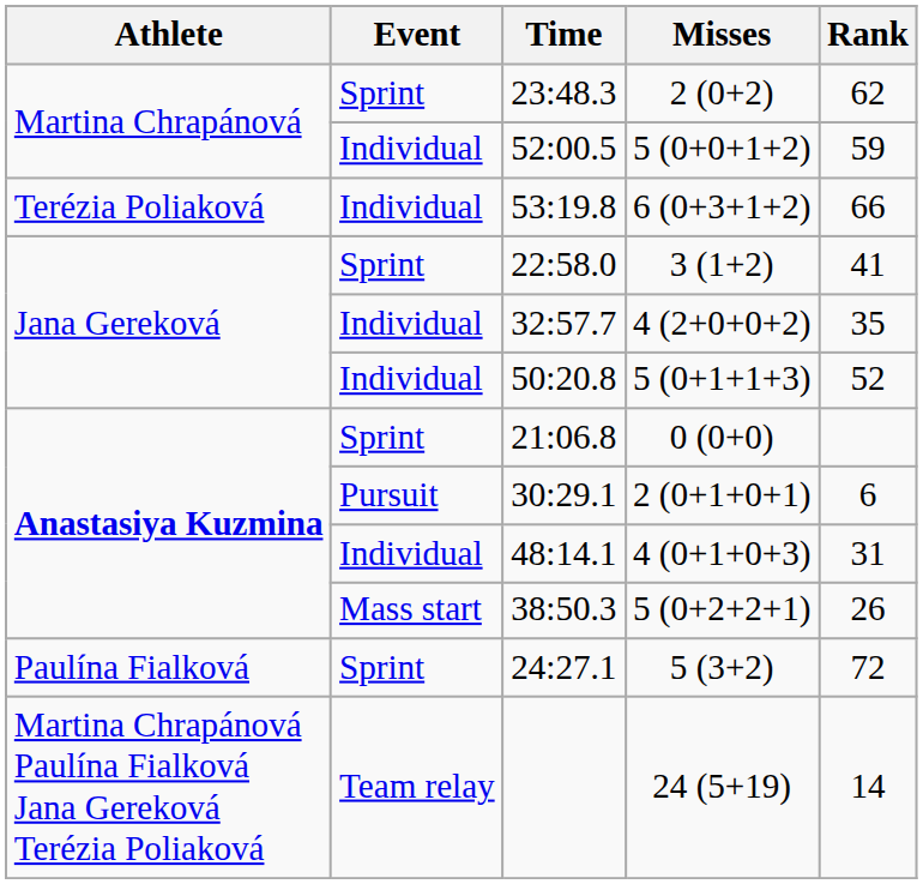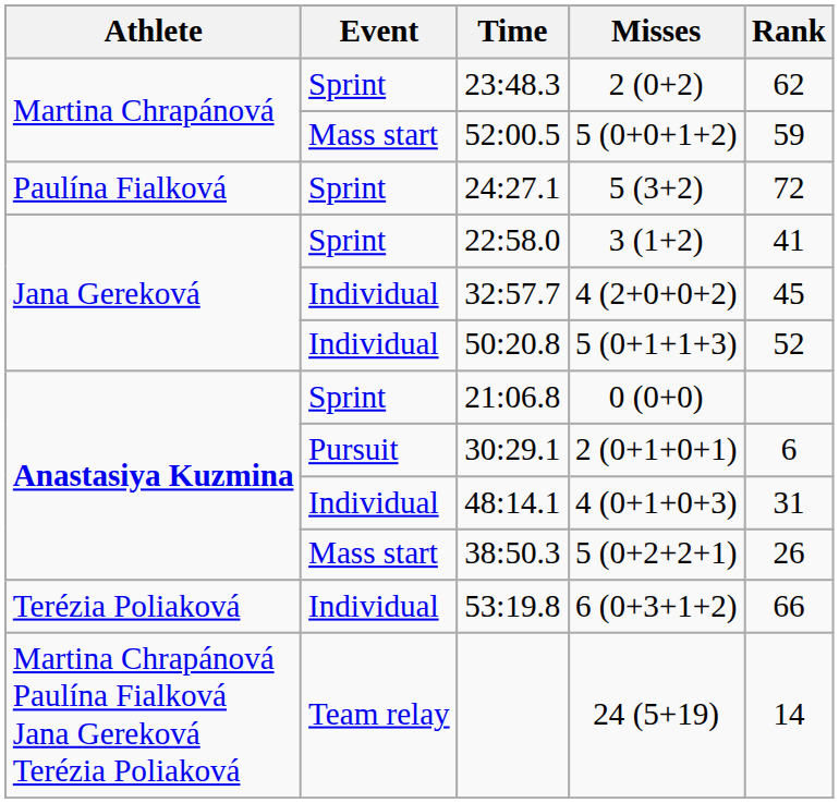52:00.5 | Event: Individual -> Mass start
rows swapped: 24:27.1 <-> 53:19.8
32:57.7 | Rank: 35 -> 45
